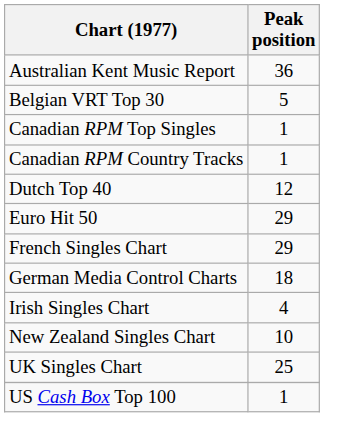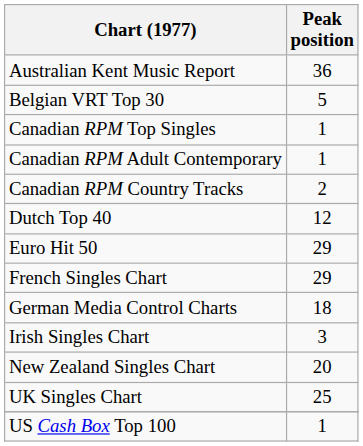+ row: Canadian RPM Adult Contemporary | 1
Canadian RPM Country Tracks | Peak position: 1 -> 2
Irish Singles Chart | Peak position: 4 -> 3
New Zealand Singles Chart | Peak position: 10 -> 20
